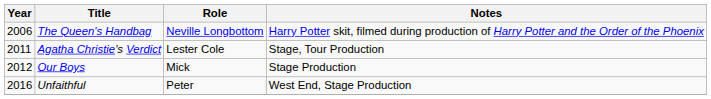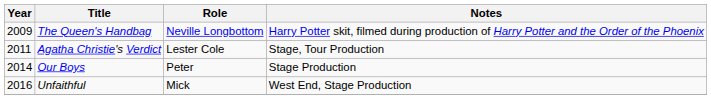The Queen's Handbag | Year: 2006 -> 2009
Our Boys | Year: 2012 -> 2014
Our Boys | Role: Mick -> Peter
Unfaithful | Role: Peter -> Mick
